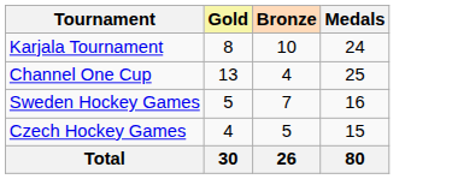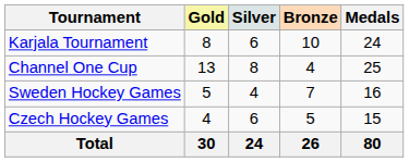+ column: Silver | 6 | 8 | 4 | 6 | 24
